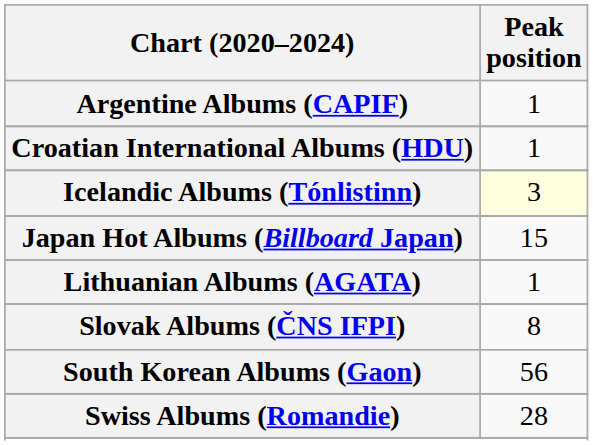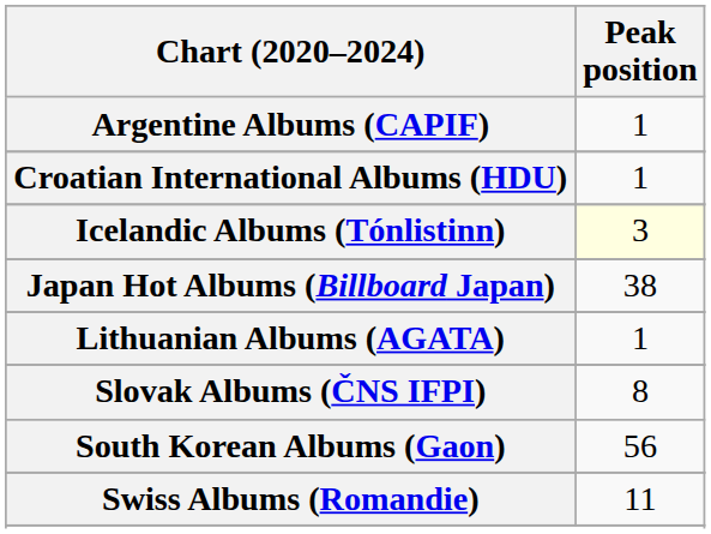Japan Hot Albums (Billboard Japan) | Peak position: 15 -> 38
Swiss Albums (Romandie) | Peak position: 28 -> 11
